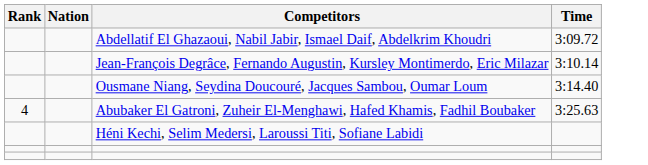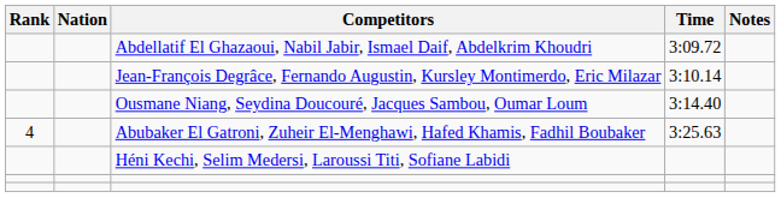+ column: Notes
